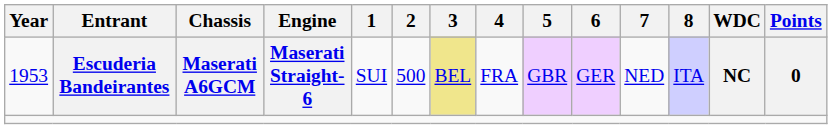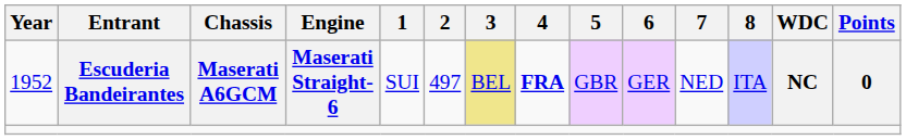Escuderia Bandeirantes | Year: 1953 -> 1952
Escuderia Bandeirantes | 2: 500 -> 497
Escuderia Bandeirantes | 4: normal -> bold
